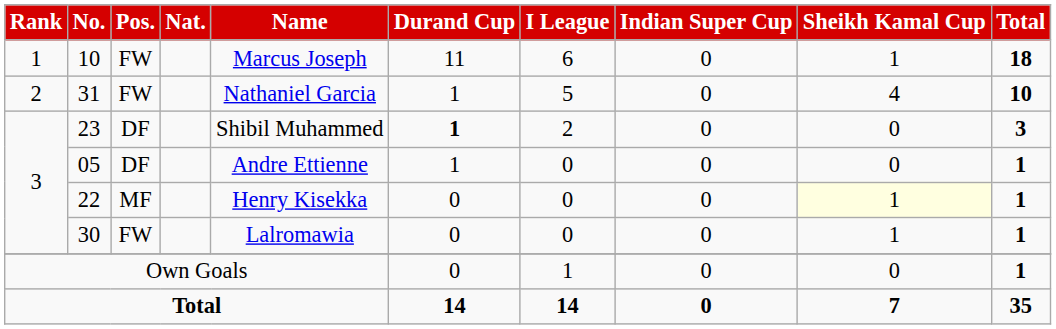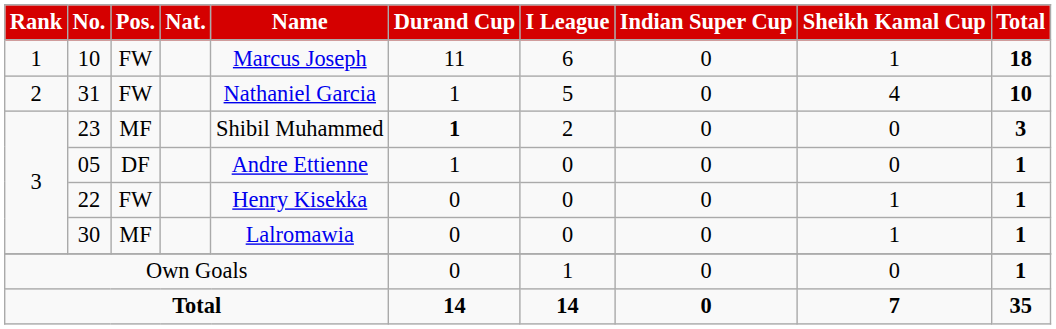23 | Pos.: DF -> MF
22 | Pos.: MF -> FW
22 | Sheikh Kamal Cup: lightyellow background -> no background
30 | Pos.: FW -> MF
